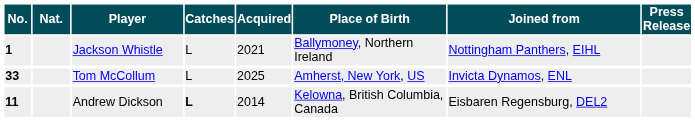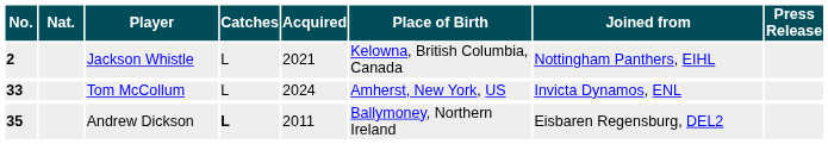Jackson Whistle | No.: 1 -> 2
Jackson Whistle | Place of Birth: Ballymoney, Northern Ireland -> Kelowna, British Columbia, Canada
Tom McCollum | Acquired: 2025 -> 2024
Andrew Dickson | No.: 11 -> 35
Andrew Dickson | Acquired: 2014 -> 2011
Andrew Dickson | Place of Birth: Kelowna, British Columbia, Canada -> Ballymoney, Northern Ireland
